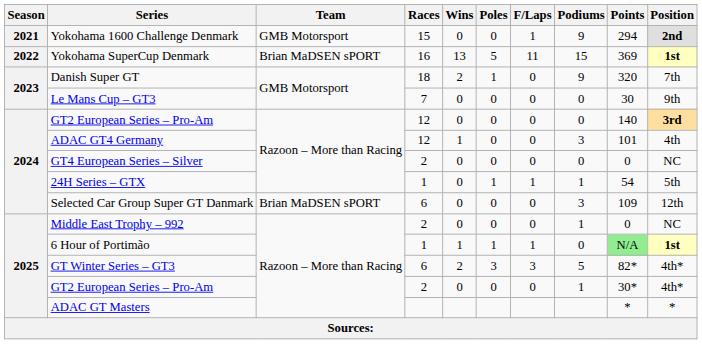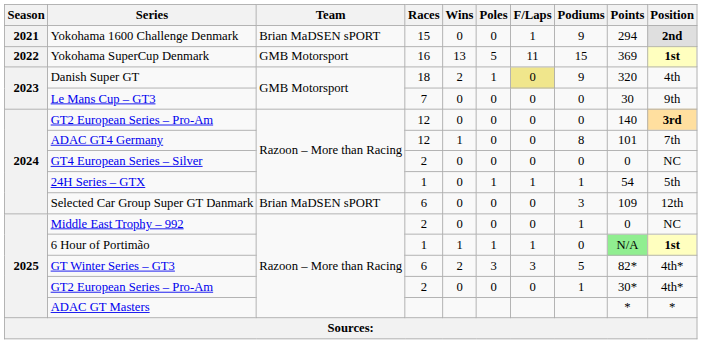Yokohama 1600 Challenge Denmark | Team: GMB Motorsport -> Brian MaDSEN sPORT
Yokohama SuperCup Denmark | Team: Brian MaDSEN sPORT -> GMB Motorsport
Danish Super GT | F/Laps: no background -> khaki background
Danish Super GT | Position: 7th -> 4th
ADAC GT4 Germany | Podiums: 3 -> 8
ADAC GT4 Germany | Position: 4th -> 7th
